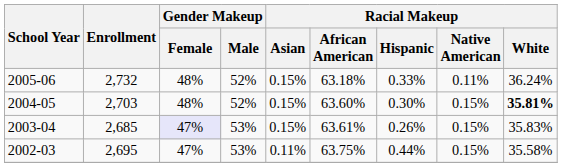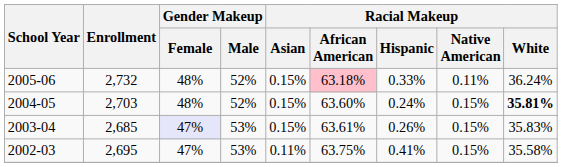2005-06 | Racial Makeup / African American: no background -> pink background
2004-05 | Racial Makeup / Hispanic: 0.30% -> 0.24%
2002-03 | Racial Makeup / Hispanic: 0.44% -> 0.41%
